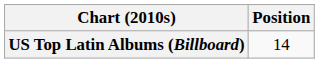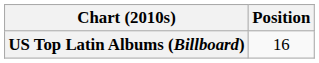US Top Latin Albums (Billboard) | Position: 14 -> 16
